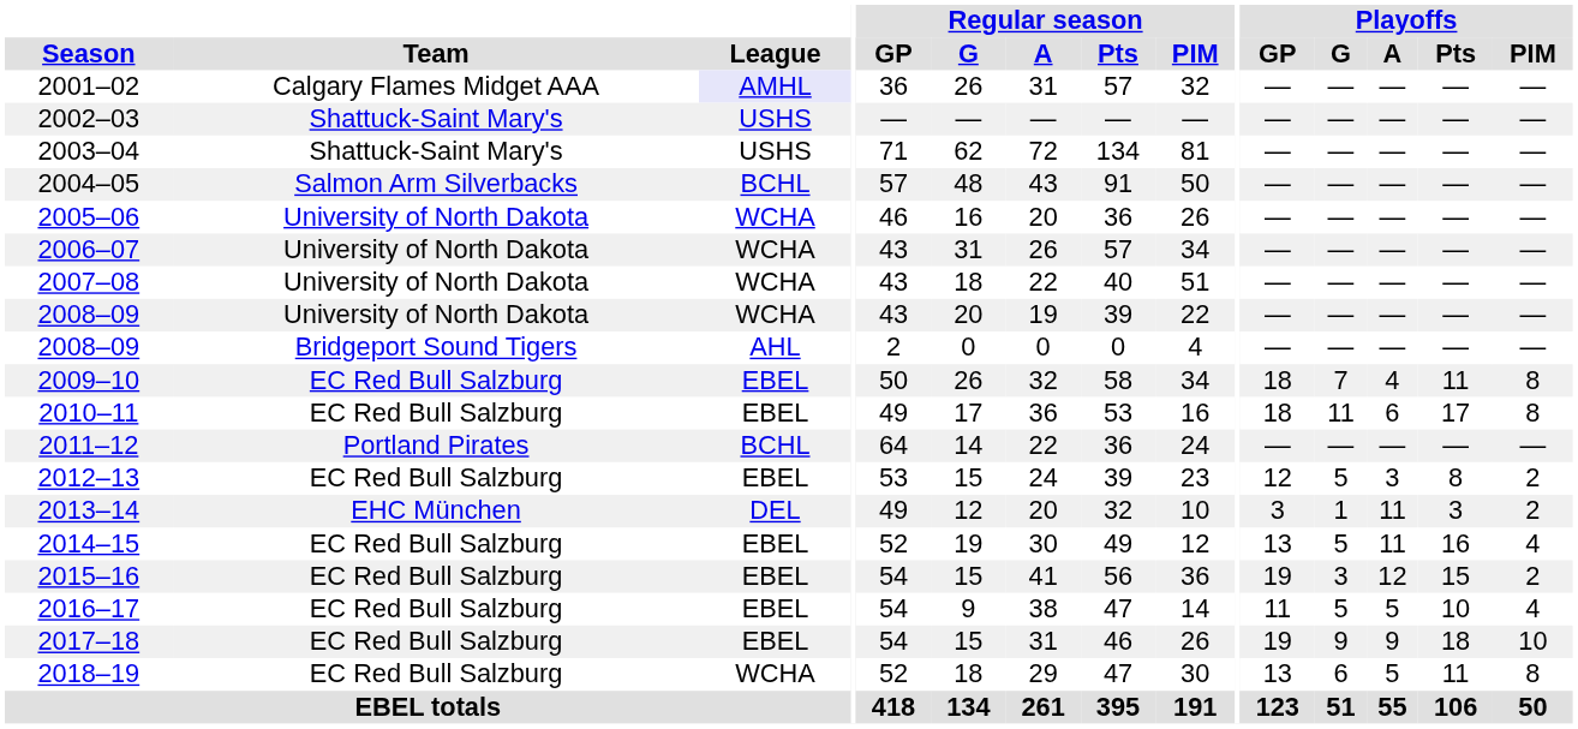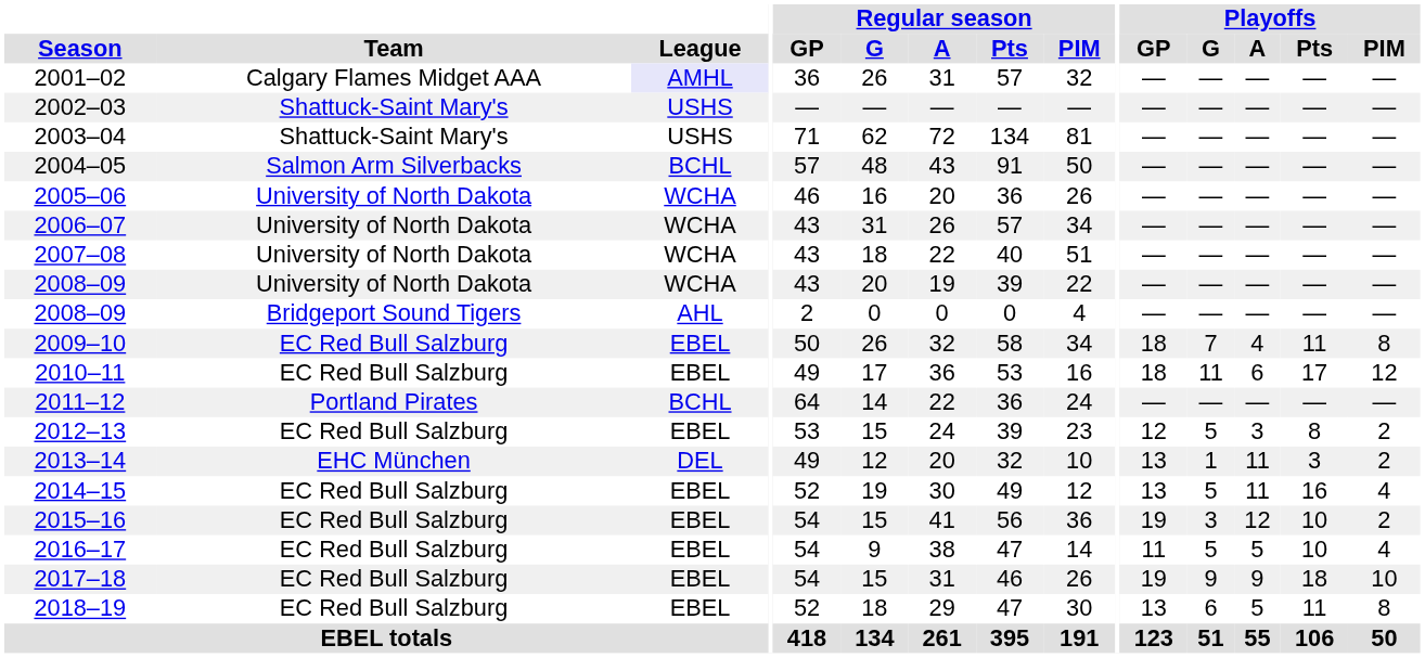2010–11 | Playoffs / PIM: 8 -> 12
2013–14 | Playoffs / GP: 3 -> 13
2015–16 | Playoffs / Pts: 15 -> 10
2018–19 | League: WCHA -> EBEL
